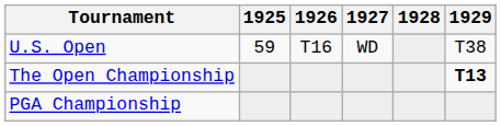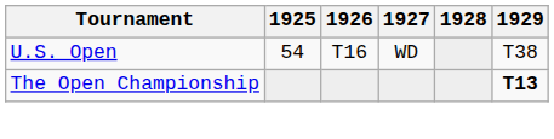U.S. Open | 1925: 59 -> 54
- row: PGA Championship
